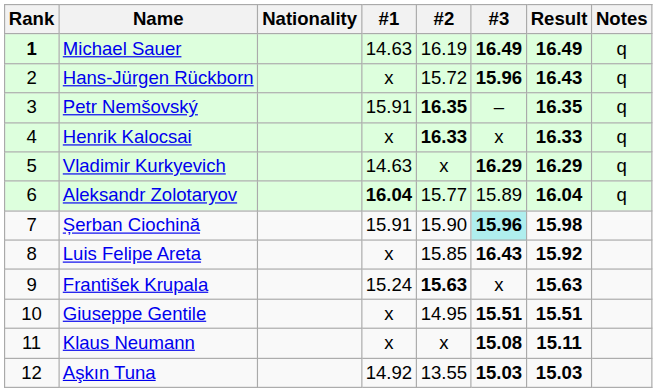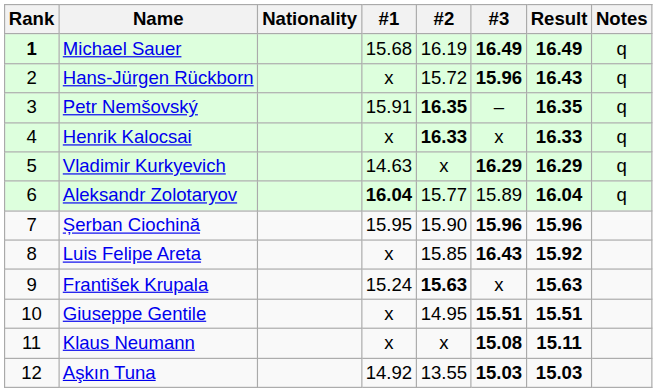Michael Sauer | #1: 14.63 -> 15.68
Șerban Ciochină | #1: 15.91 -> 15.95
Șerban Ciochină | #3: paleturquoise background -> no background
Șerban Ciochină | Result: 15.98 -> 15.96
